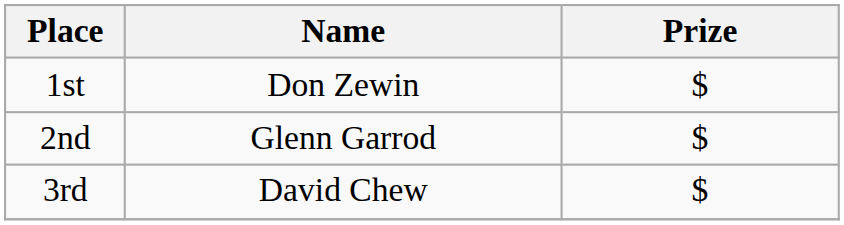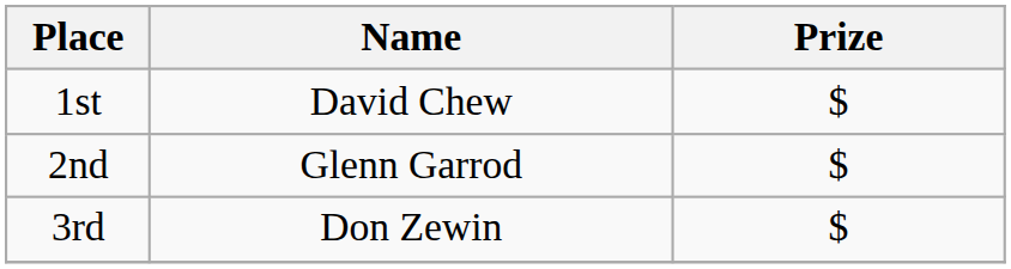1st | Name: Don Zewin -> David Chew
3rd | Name: David Chew -> Don Zewin
